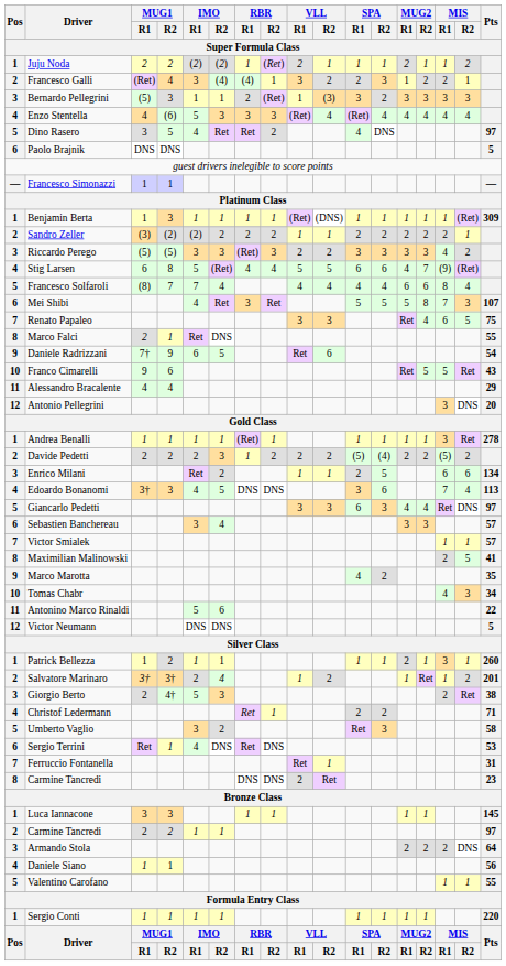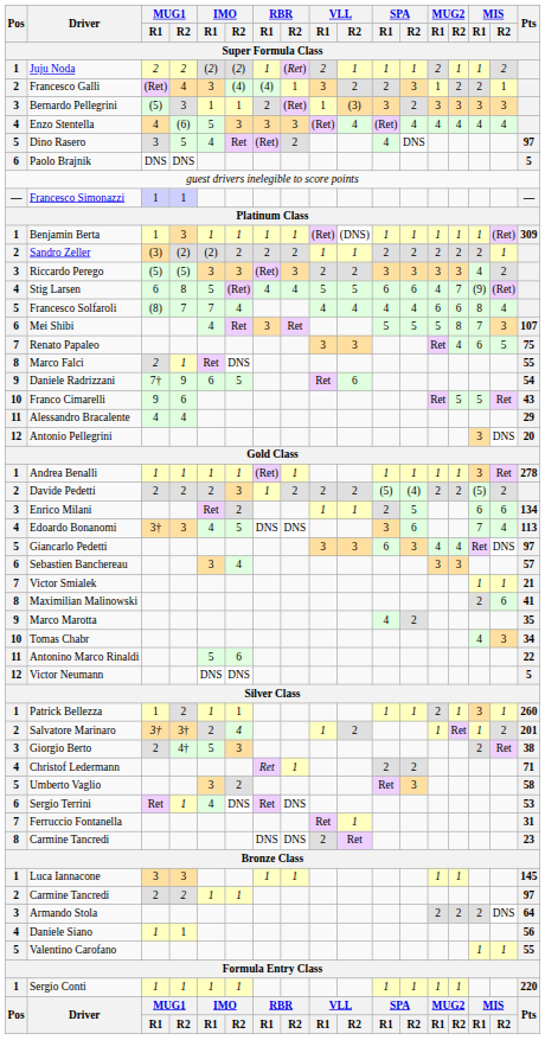Dino Rasero | RBR / R1: Ret -> (Ret)
Victor Smialek | Pts: 57 -> 21
Maximilian Malinowski | MIS / R2: 5 -> 6
